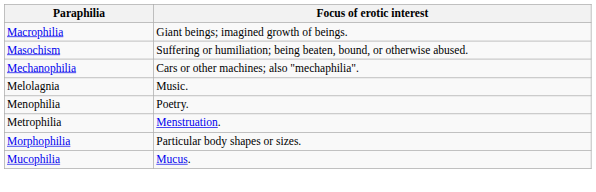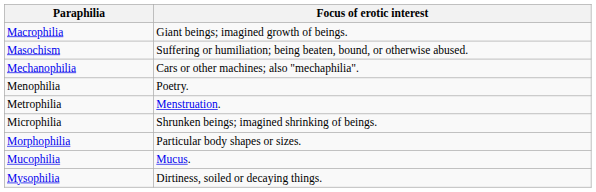- row: Melolagnia | Music.
+ row: Microphilia | Shrunken beings; imagined shrinking of beings.
+ row: Mysophilia | Dirtiness, soiled or decaying things.
